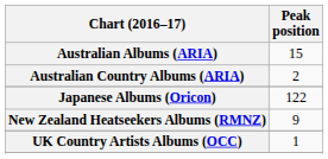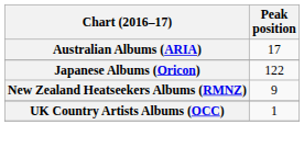Australian Albums (ARIA) | Peak position: 15 -> 17
- row: Australian Country Albums (ARIA) | 2
